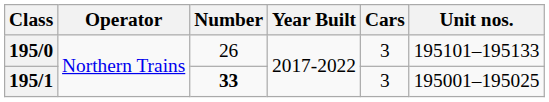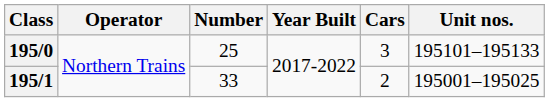195/0 | Number: 26 -> 25
195/1 | Number: bold -> normal
195/1 | Cars: 3 -> 2
